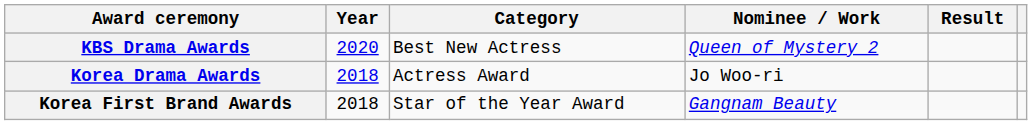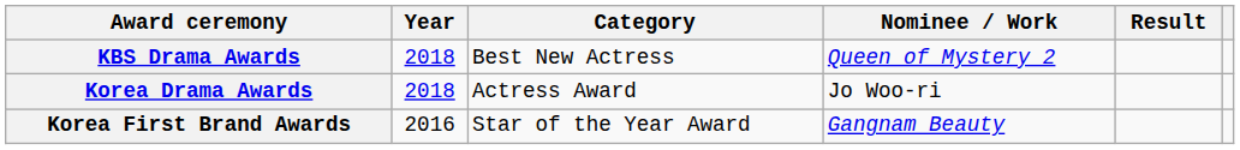KBS Drama Awards | Year: 2020 -> 2018
Korea First Brand Awards | Year: 2018 -> 2016
